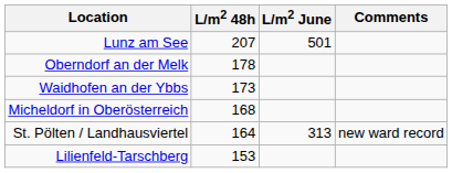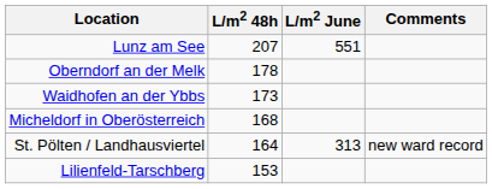Lunz am See | L/m2 June: 501 -> 551
